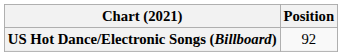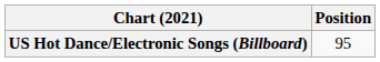US Hot Dance/Electronic Songs (Billboard) | Position: 92 -> 95
